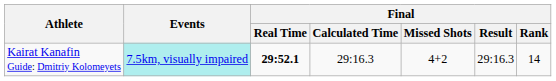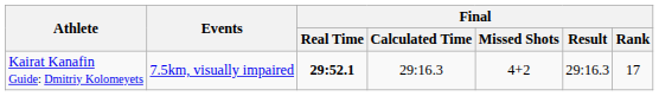Kairat Kanafin Guide: Dmitriy Kolomeyets | Events: paleturquoise background -> no background
Kairat Kanafin Guide: Dmitriy Kolomeyets | Final / Rank: 14 -> 17
